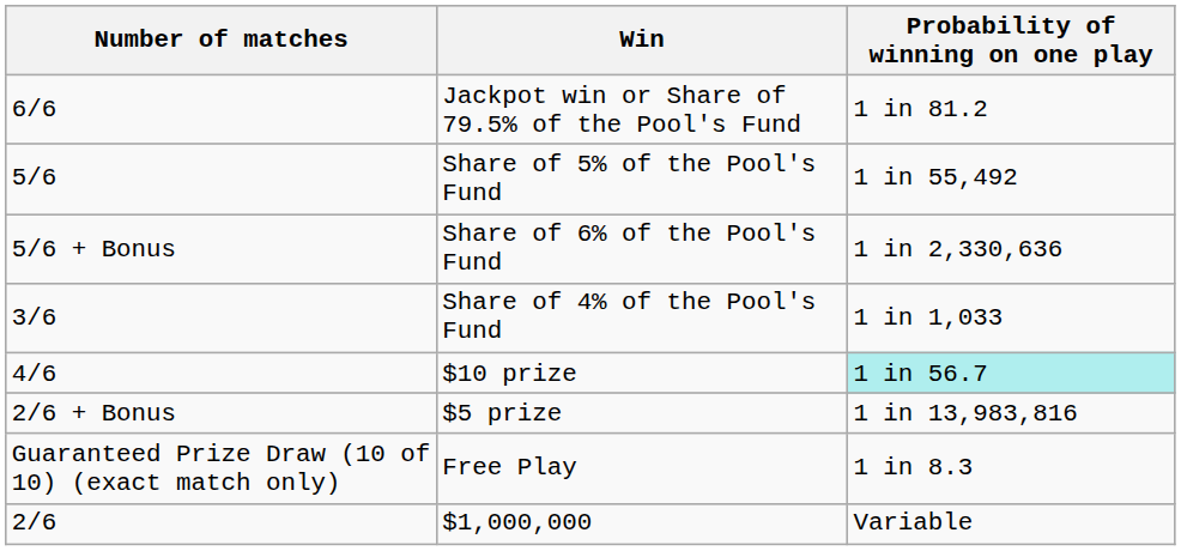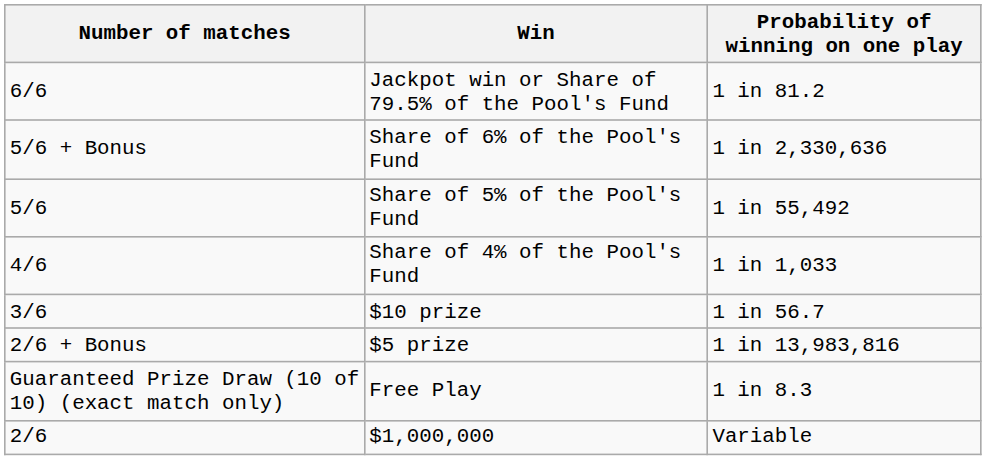rows swapped: Share of 6% of the Pool's Fund <-> Share of 5% of the Pool's Fund
Share of 4% of the Pool's Fund | Number of matches: 3/6 -> 4/6
$10 prize | Number of matches: 4/6 -> 3/6
$10 prize | Probability of winning on one play: paleturquoise background -> no background
